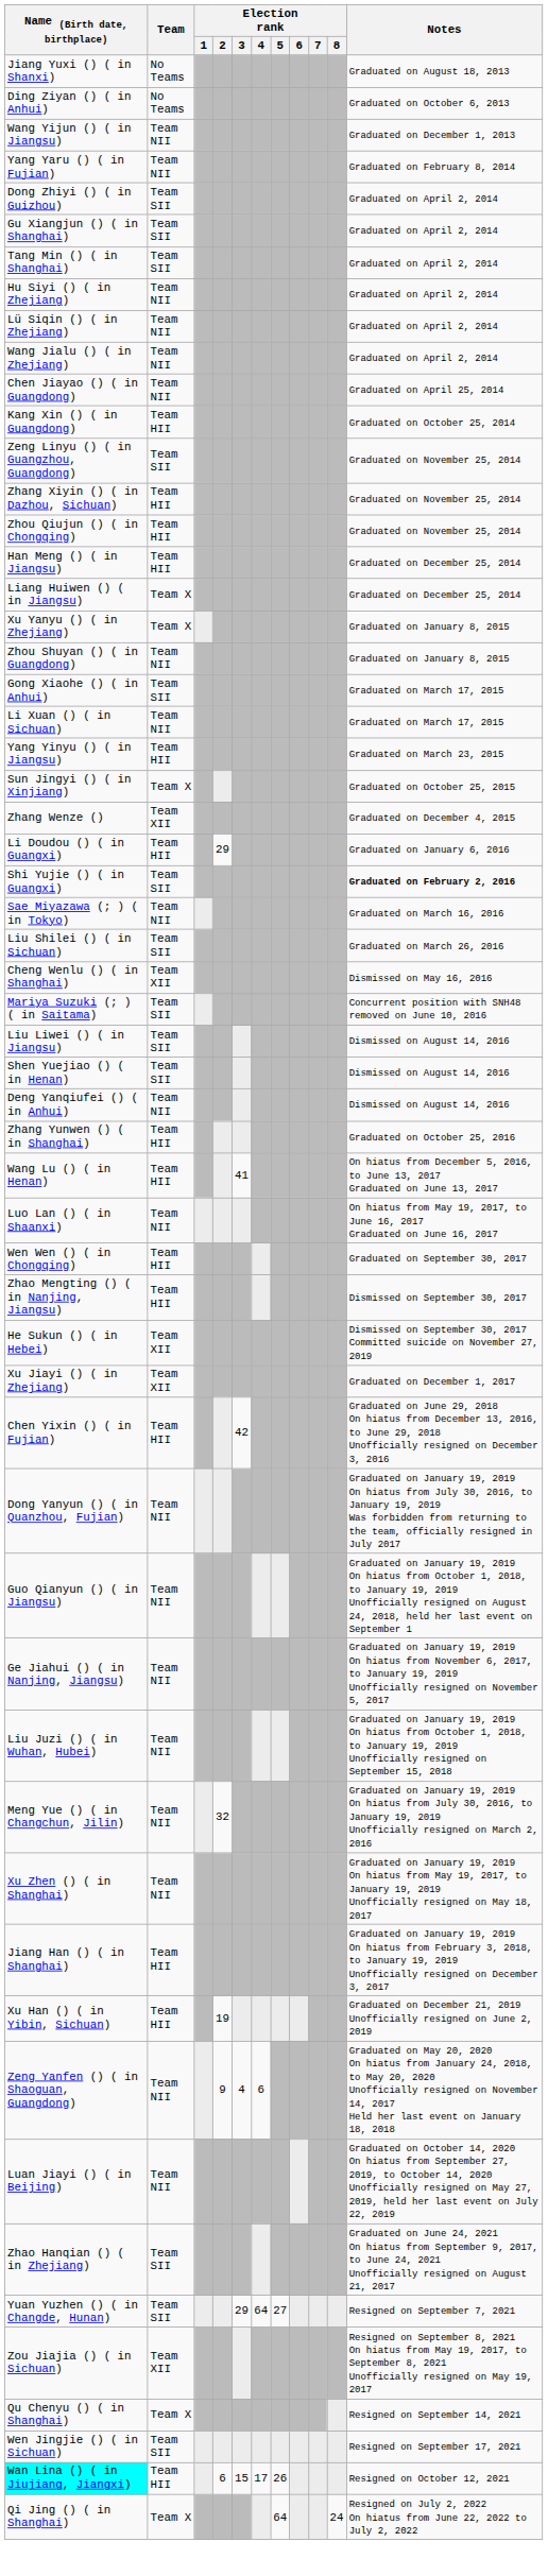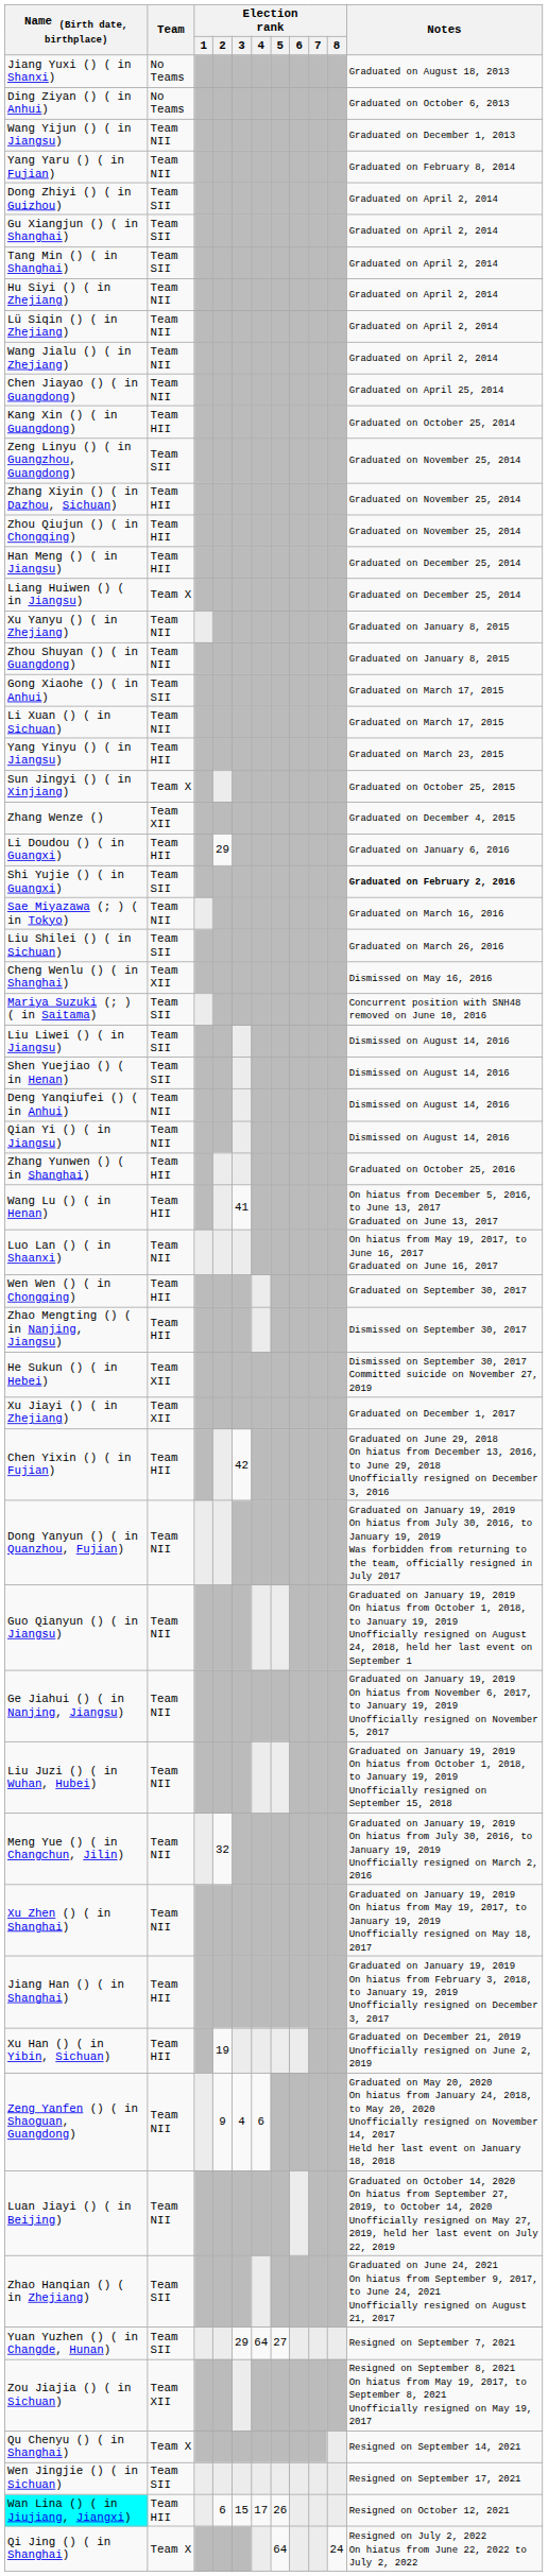Xu Yanyu () ( in Zhejiang) | Team: Team X -> Team NII
+ row: Qian Yi () ( in Jiangsu) | Team NII | Dismissed on August 14, 2016
